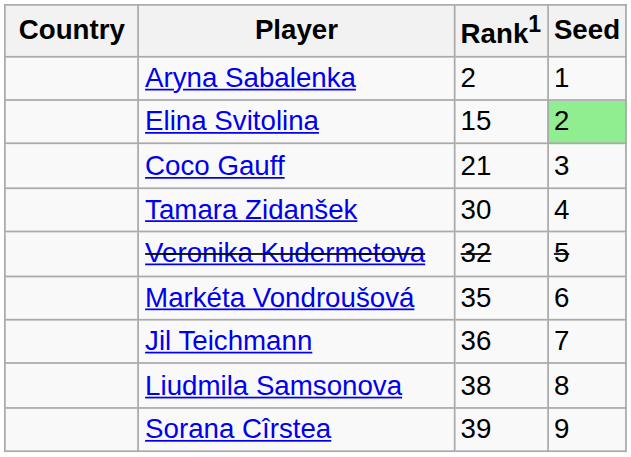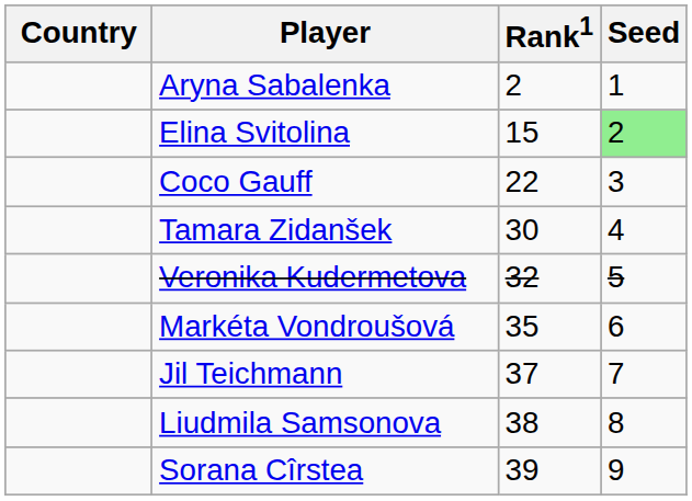Coco Gauff | Rank1: 21 -> 22
Jil Teichmann | Rank1: 36 -> 37
